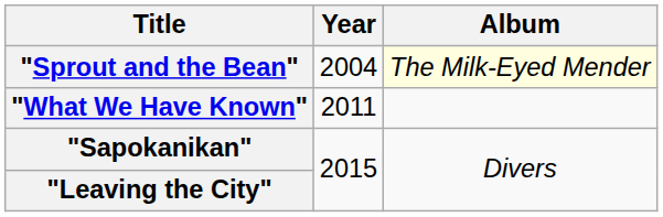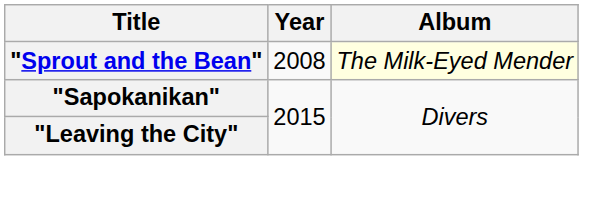"Sprout and the Bean" | Year: 2004 -> 2008
- row: "What We Have Known" | 2011
